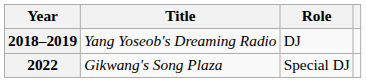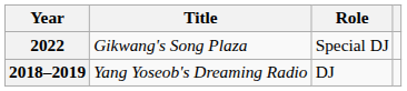rows swapped: 2018–2019 <-> 2022
